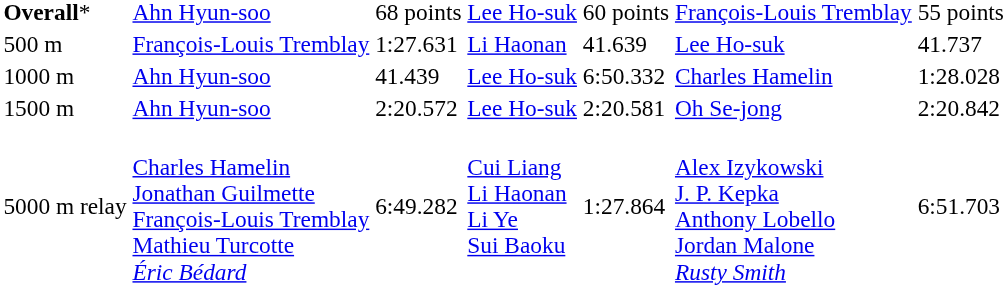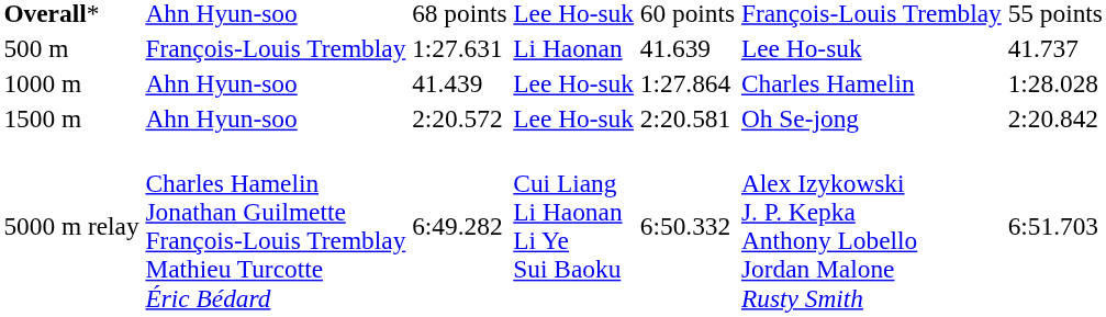1000 m | column 5: 6:50.332 -> 1:27.864
5000 m relay | column 5: 1:27.864 -> 6:50.332
